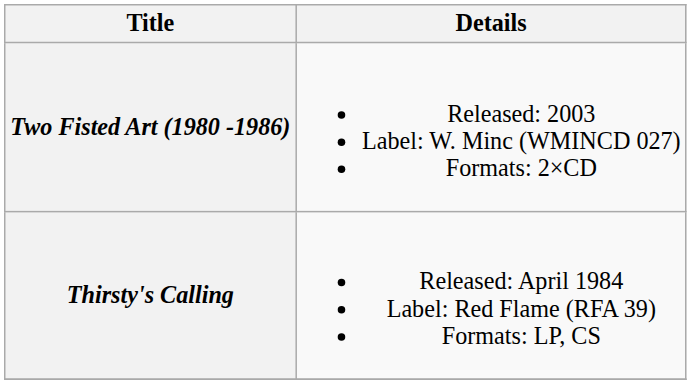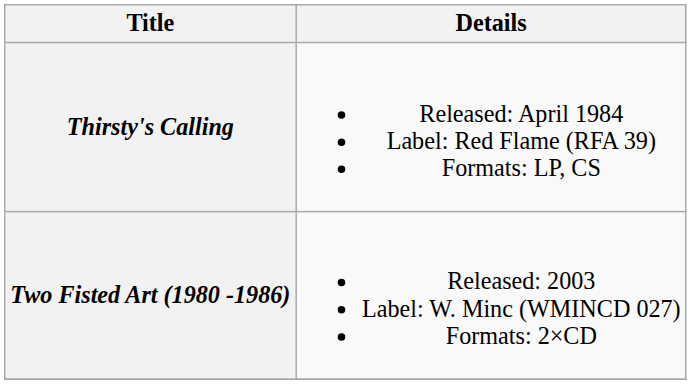rows swapped: Thirsty's Calling <-> Two Fisted Art (1980 -1986)
